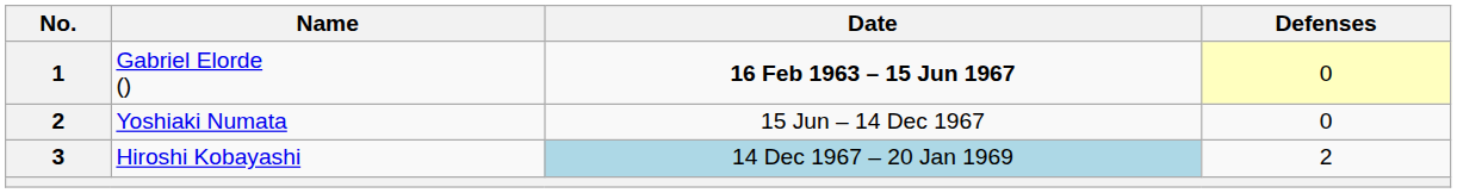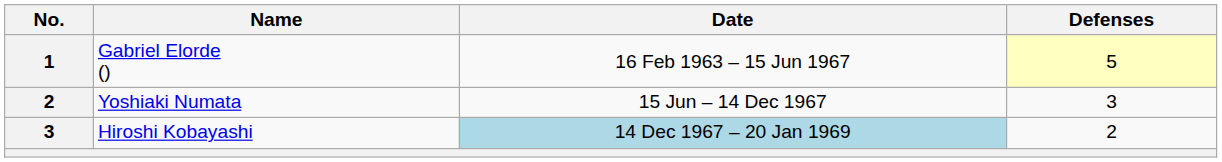Gabriel Elorde () | Date: bold -> normal
Gabriel Elorde () | Defenses: 0 -> 5
Yoshiaki Numata | Defenses: 0 -> 3
